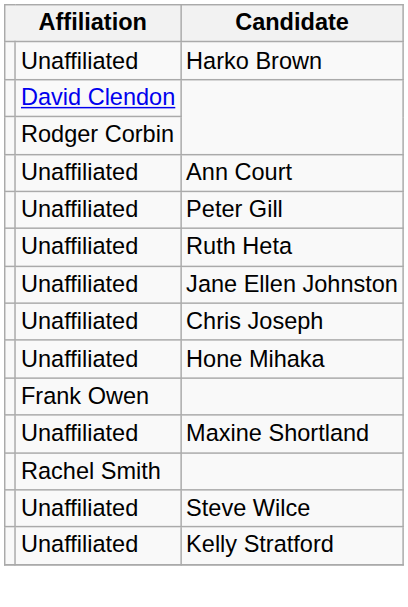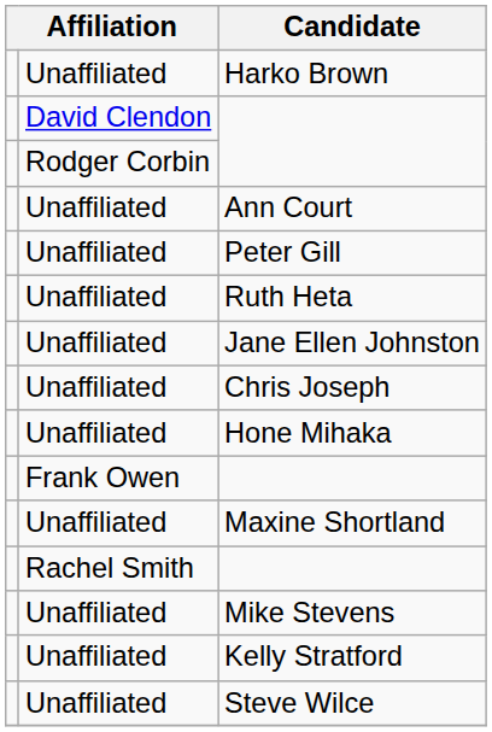+ row: Unaffiliated | Mike Stevens
rows swapped: Kelly Stratford <-> Steve Wilce
